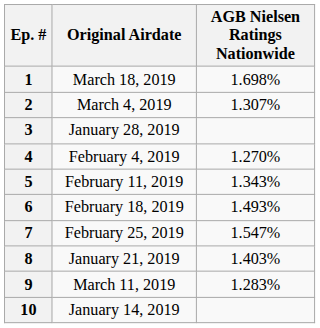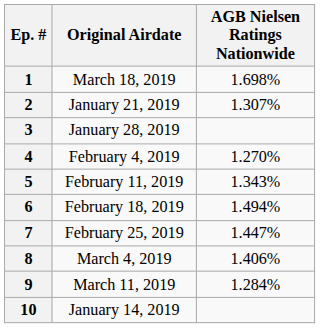2 | Original Airdate: March 4, 2019 -> January 21, 2019
6 | AGB Nielsen Ratings Nationwide: 1.493% -> 1.494%
7 | AGB Nielsen Ratings Nationwide: 1.547% -> 1.447%
8 | Original Airdate: January 21, 2019 -> March 4, 2019
8 | AGB Nielsen Ratings Nationwide: 1.403% -> 1.406%
9 | AGB Nielsen Ratings Nationwide: 1.283% -> 1.284%
